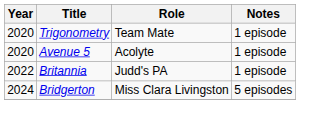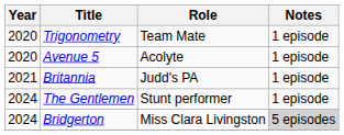Britannia | Year: 2022 -> 2021
+ row: 2024 | The Gentlemen | Stunt performer | 1 episode
Bridgerton | Notes: no background -> lightgrey background
